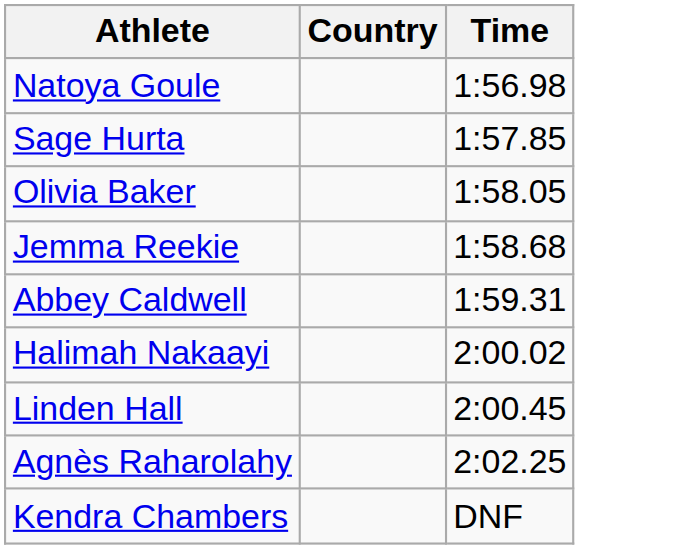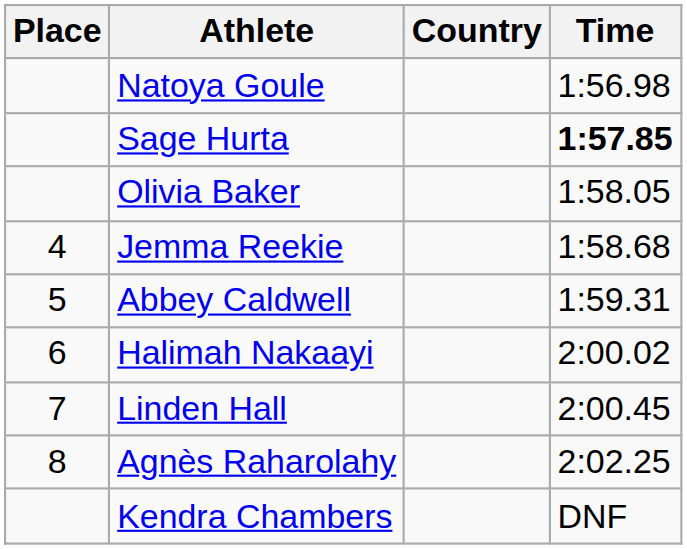+ column: Place | 4 | 5 | 6 | 7 | 8
Sage Hurta | Time: normal -> bold
